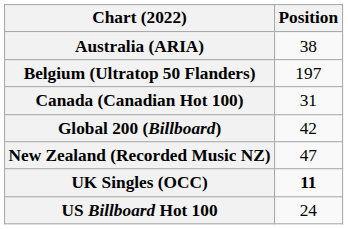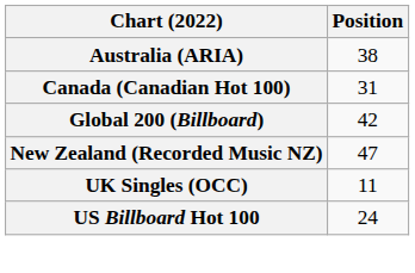- row: Belgium (Ultratop 50 Flanders) | 197
UK Singles (OCC) | Position: bold -> normal
